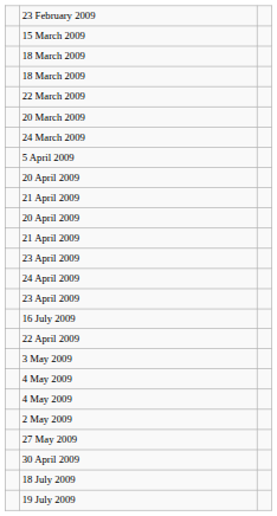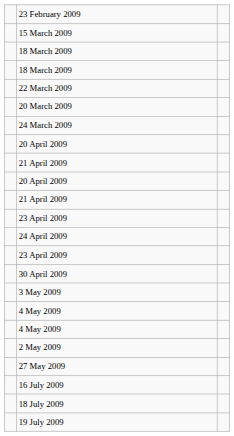- row: 5 April 2009
rows swapped: 30 April 2009 <-> 16 July 2009
- row: 22 April 2009
